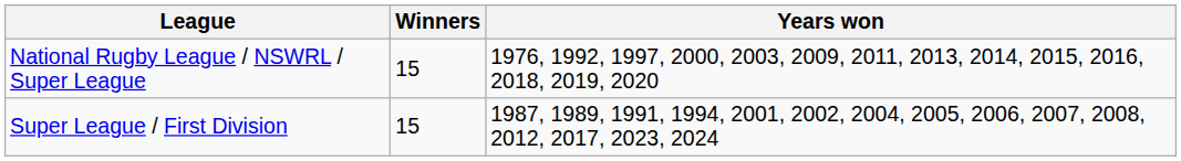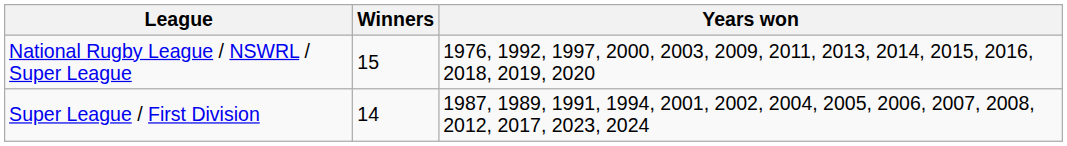Super League / First Division | Winners: 15 -> 14
